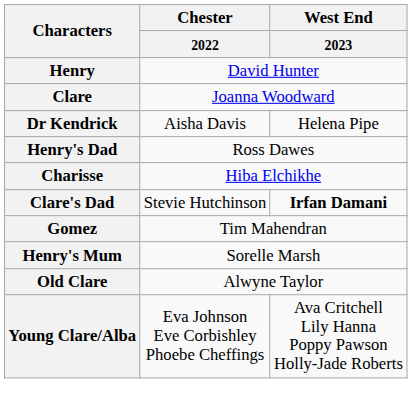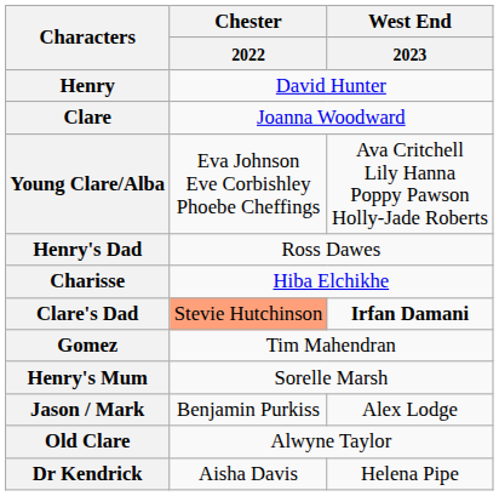rows swapped: Dr Kendrick <-> Young Clare/Alba
Clare's Dad | Chester / 2022: no background -> lightsalmon background
+ row: Jason / Mark | Benjamin Purkiss | Alex Lodge
